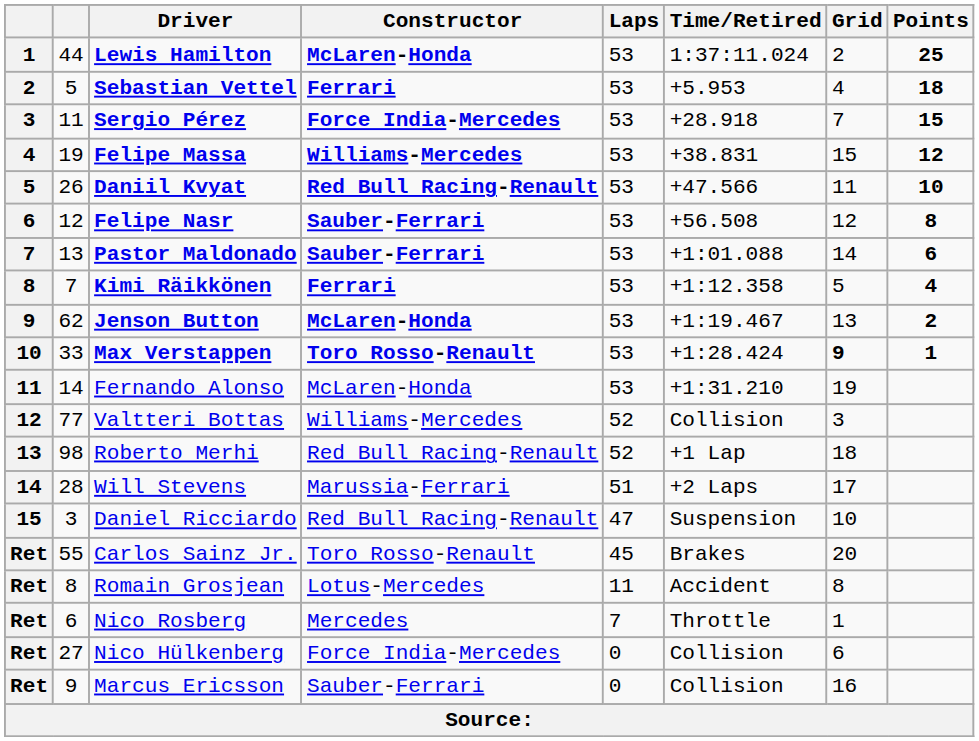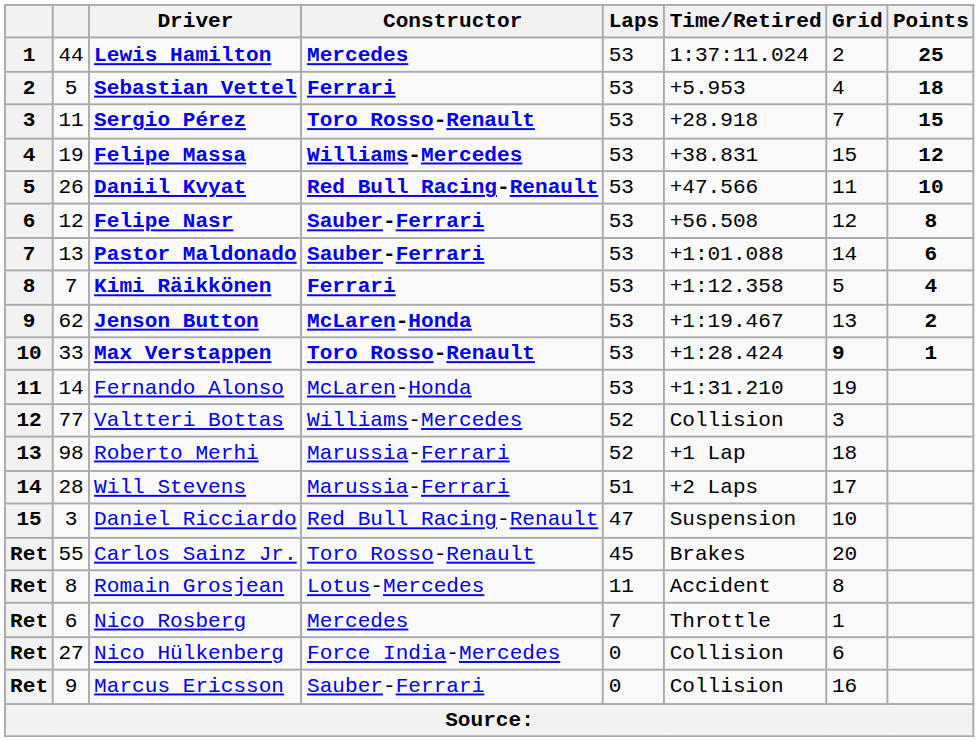Lewis Hamilton | Constructor: McLaren-Honda -> Mercedes
Sergio Pérez | Constructor: Force India-Mercedes -> Toro Rosso-Renault
Roberto Merhi | Constructor: Red Bull Racing-Renault -> Marussia-Ferrari
